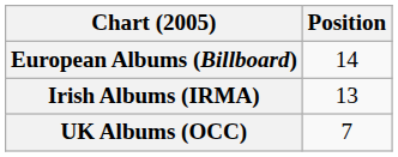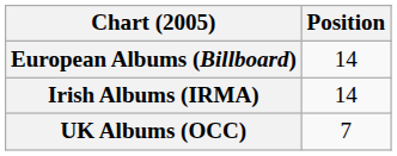Irish Albums (IRMA) | Position: 13 -> 14
